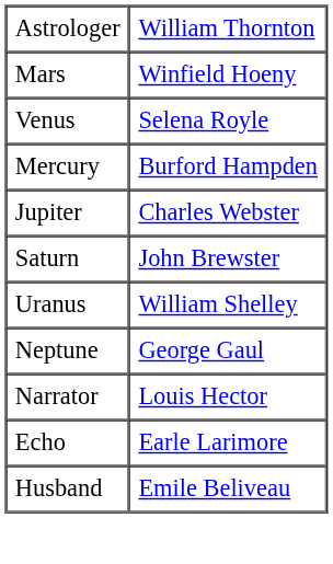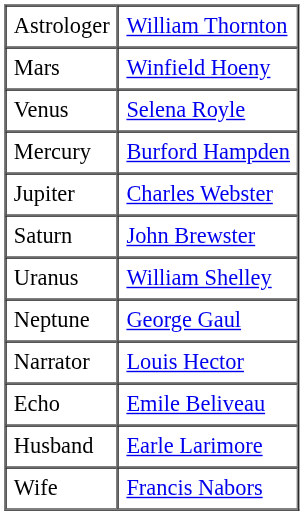Echo | column 2: Earle Larimore -> Emile Beliveau
Husband | column 2: Emile Beliveau -> Earle Larimore
+ row: Wife | Francis Nabors
